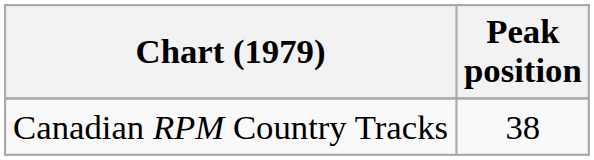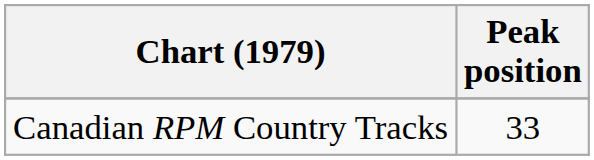Canadian RPM Country Tracks | Peak position: 38 -> 33
